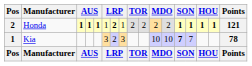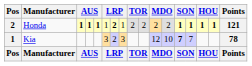Kia | column 11: 10 -> 12
